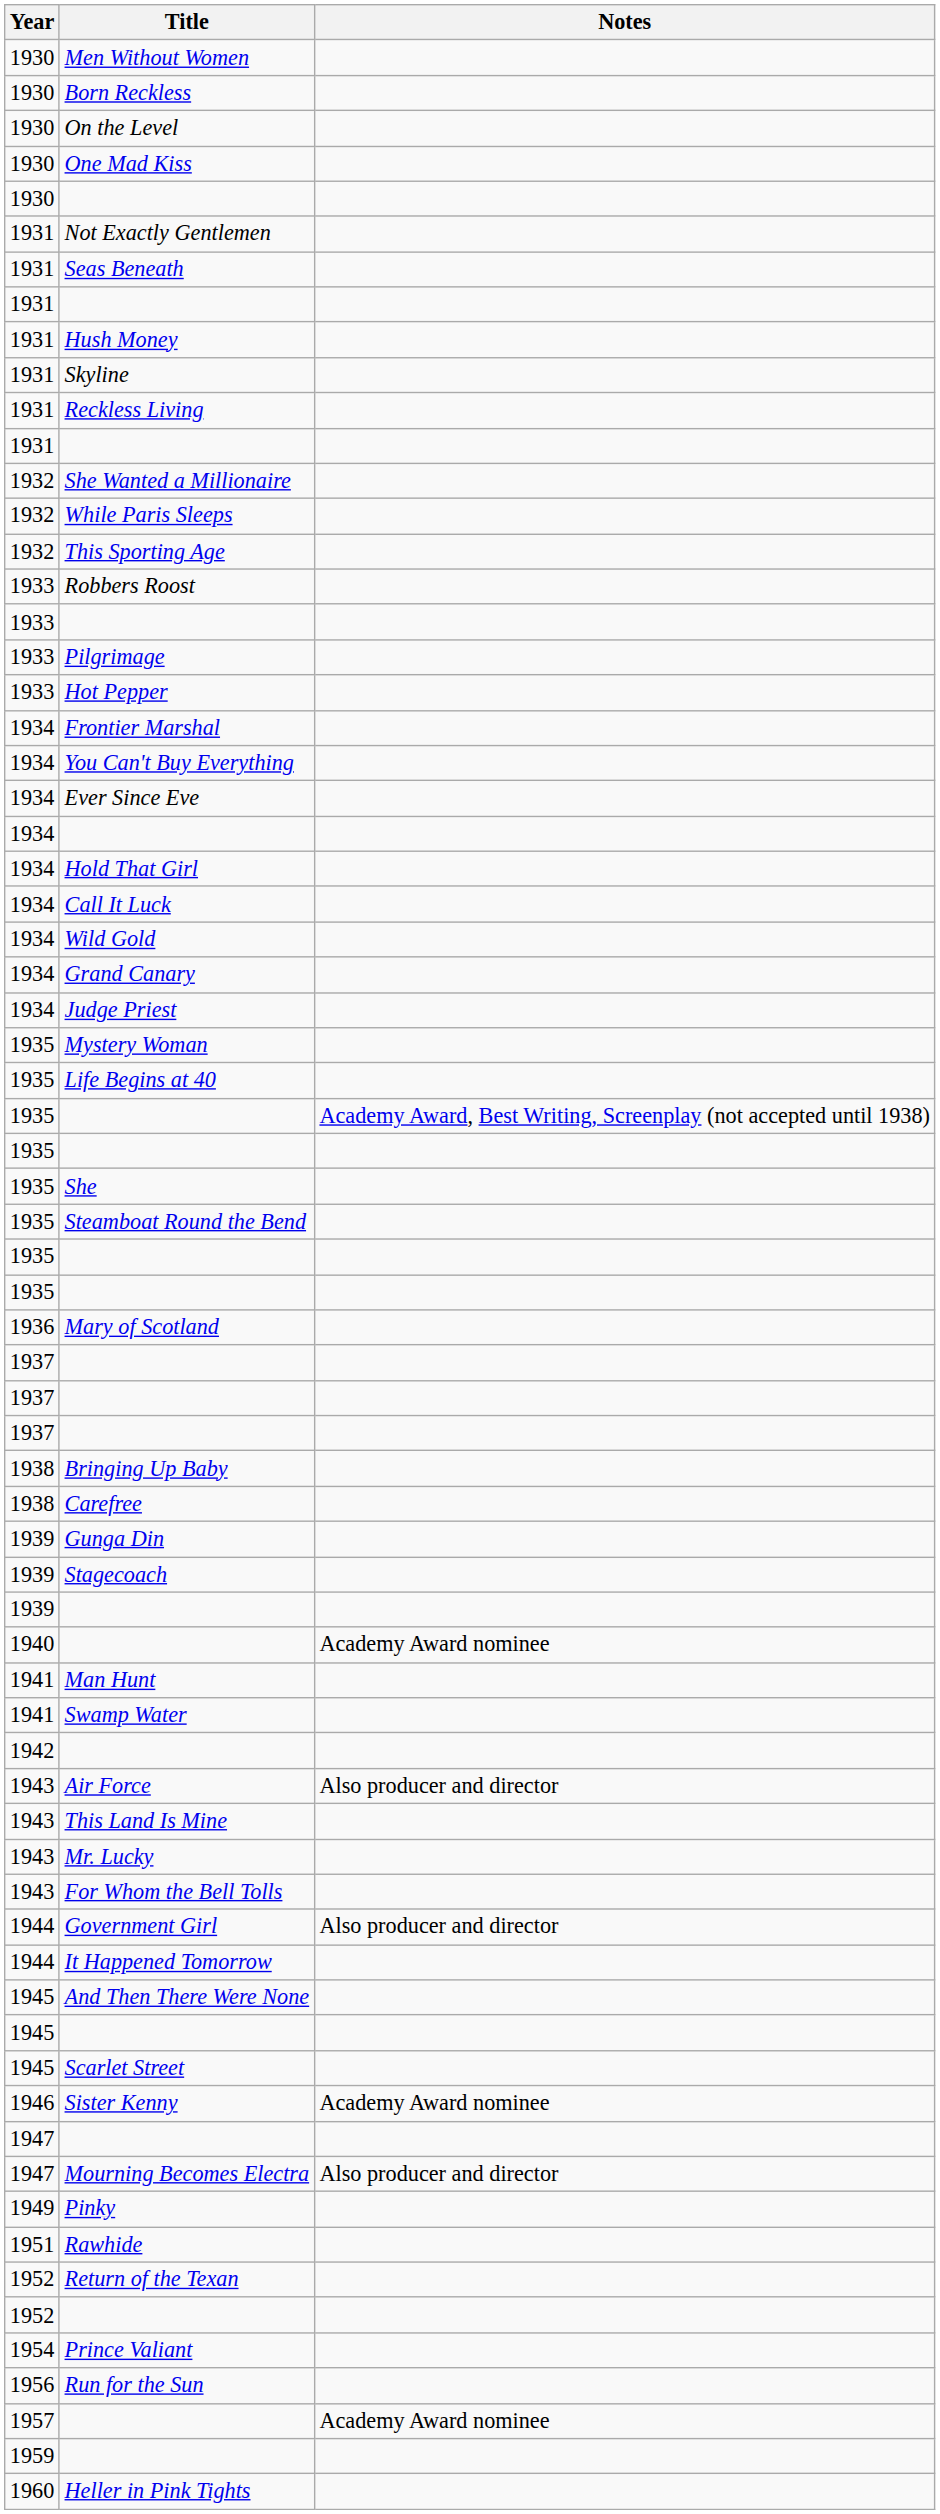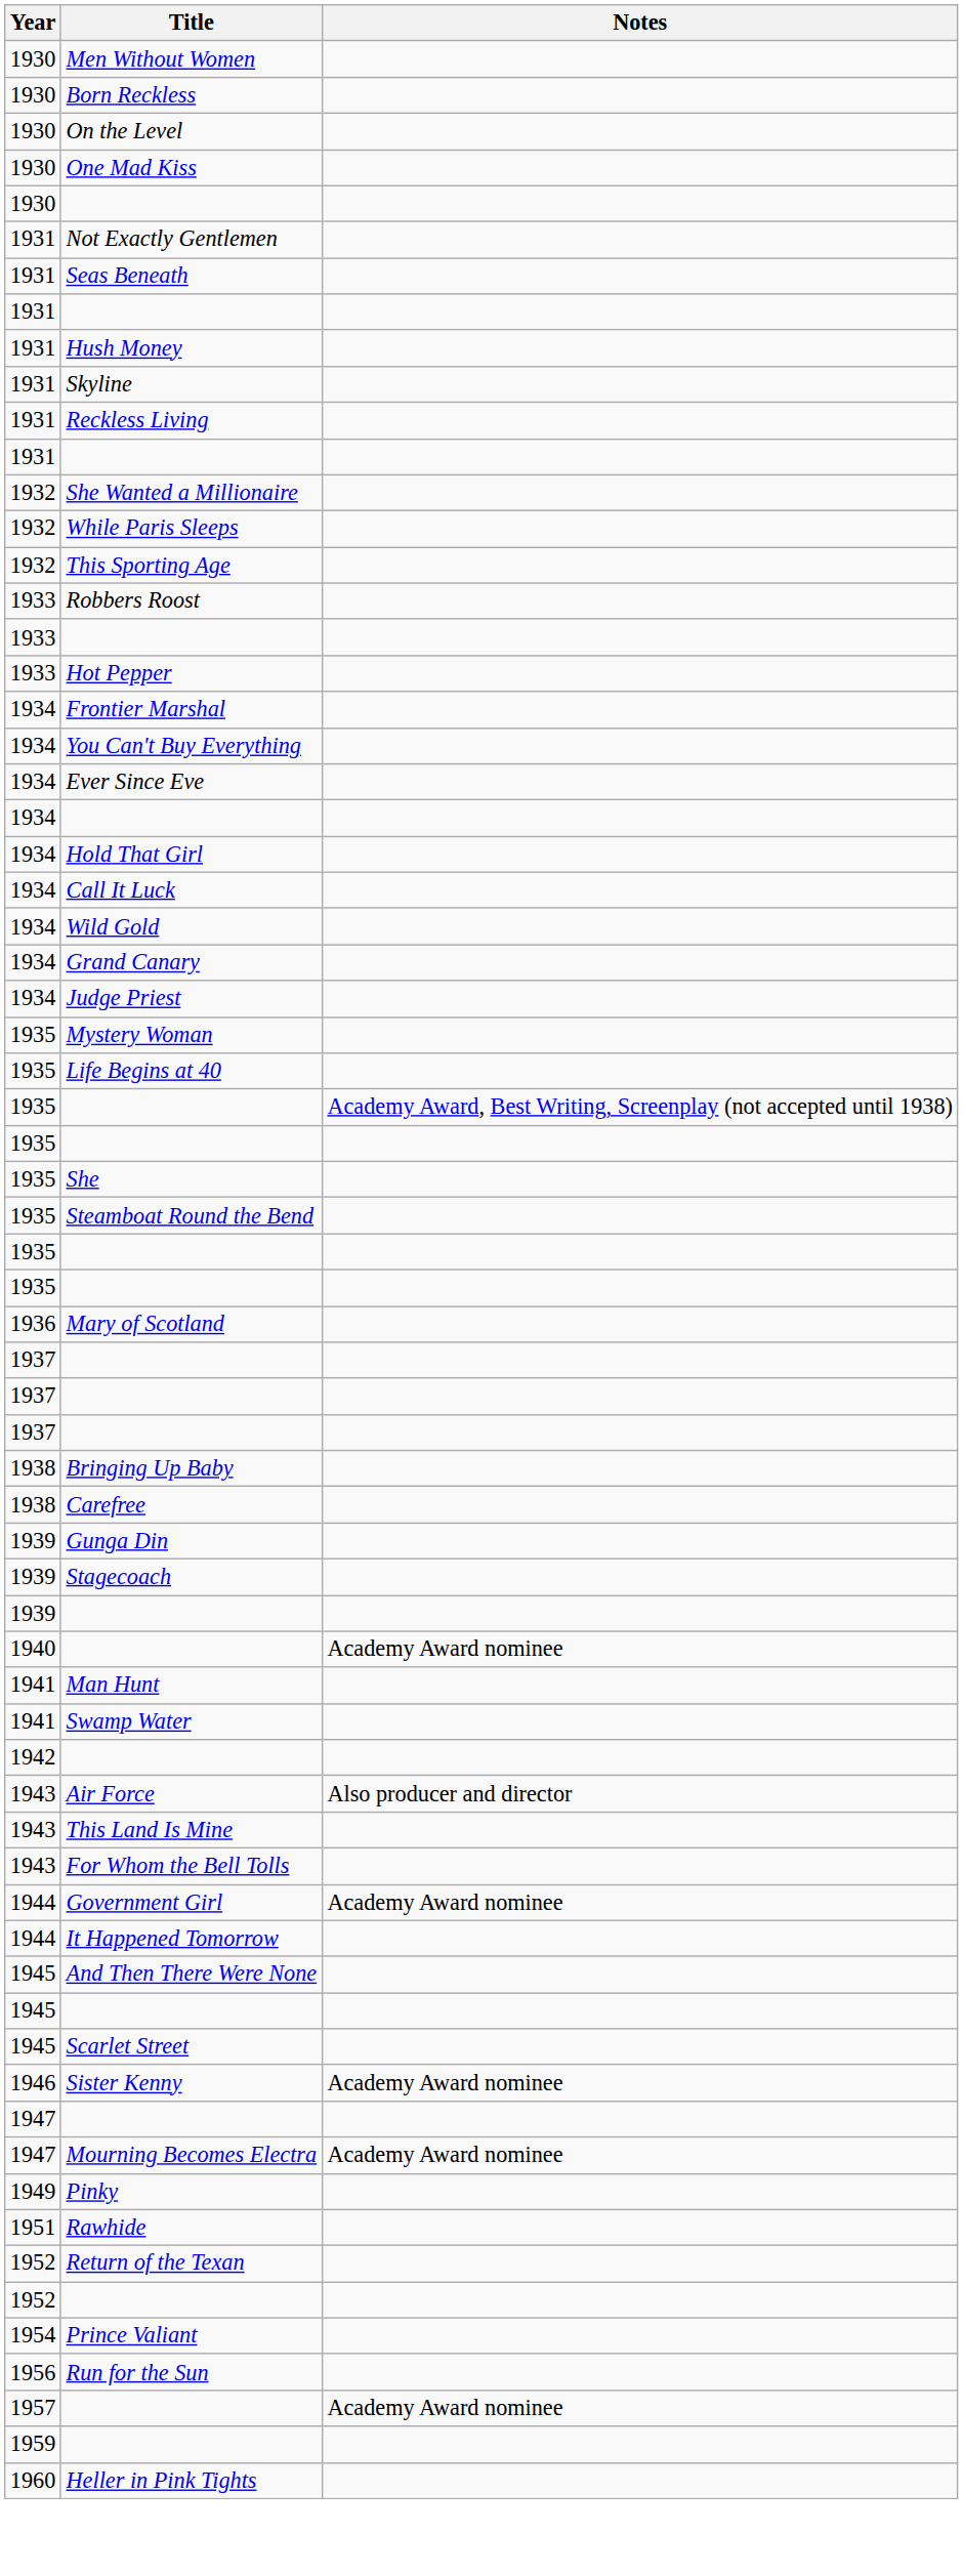- row: 1933 | Pilgrimage
- row: 1943 | Mr. Lucky
Government Girl | Notes: Also producer and director -> Academy Award nominee
Mourning Becomes Electra | Notes: Also producer and director -> Academy Award nominee
